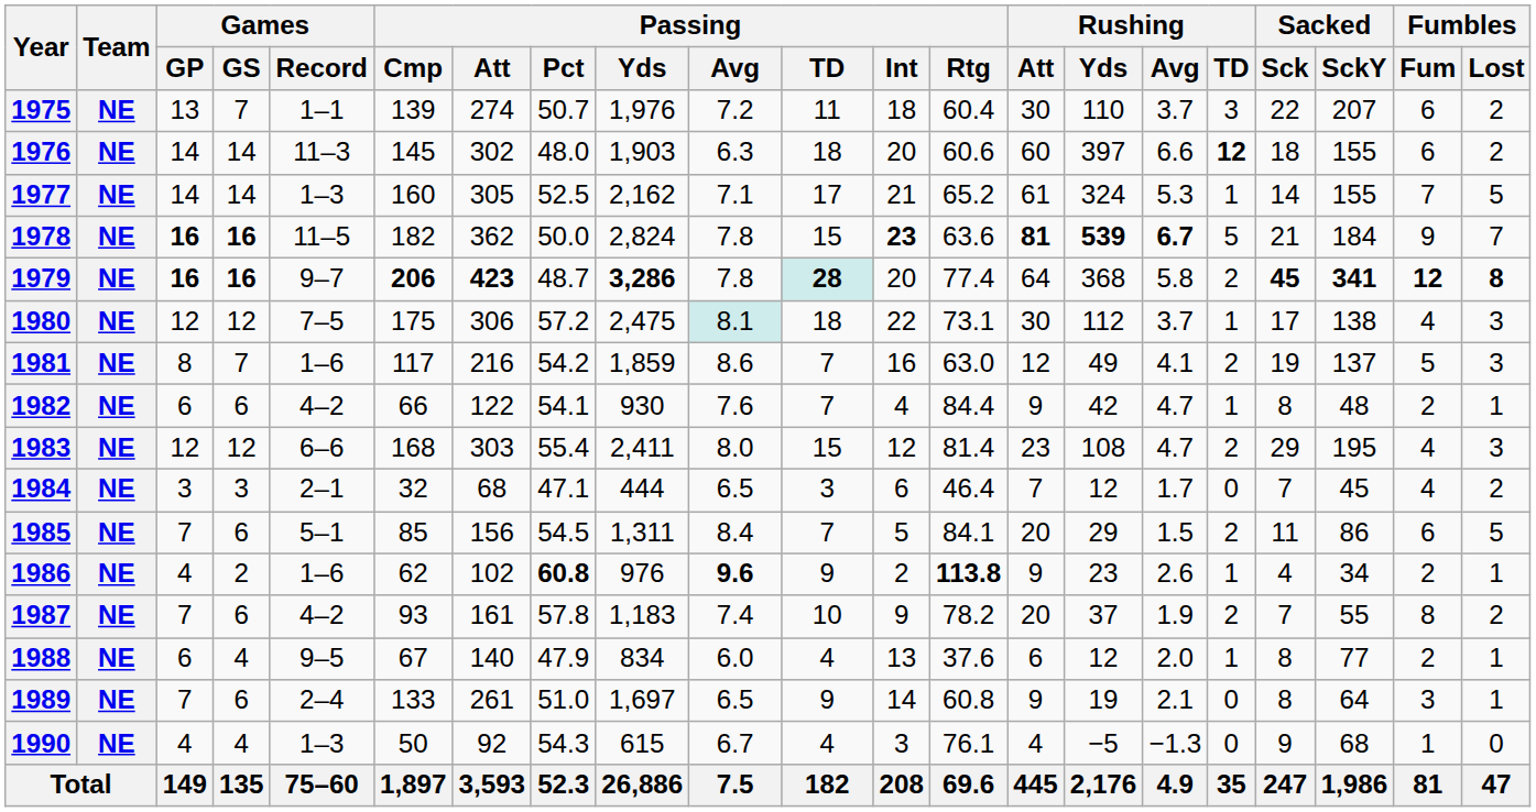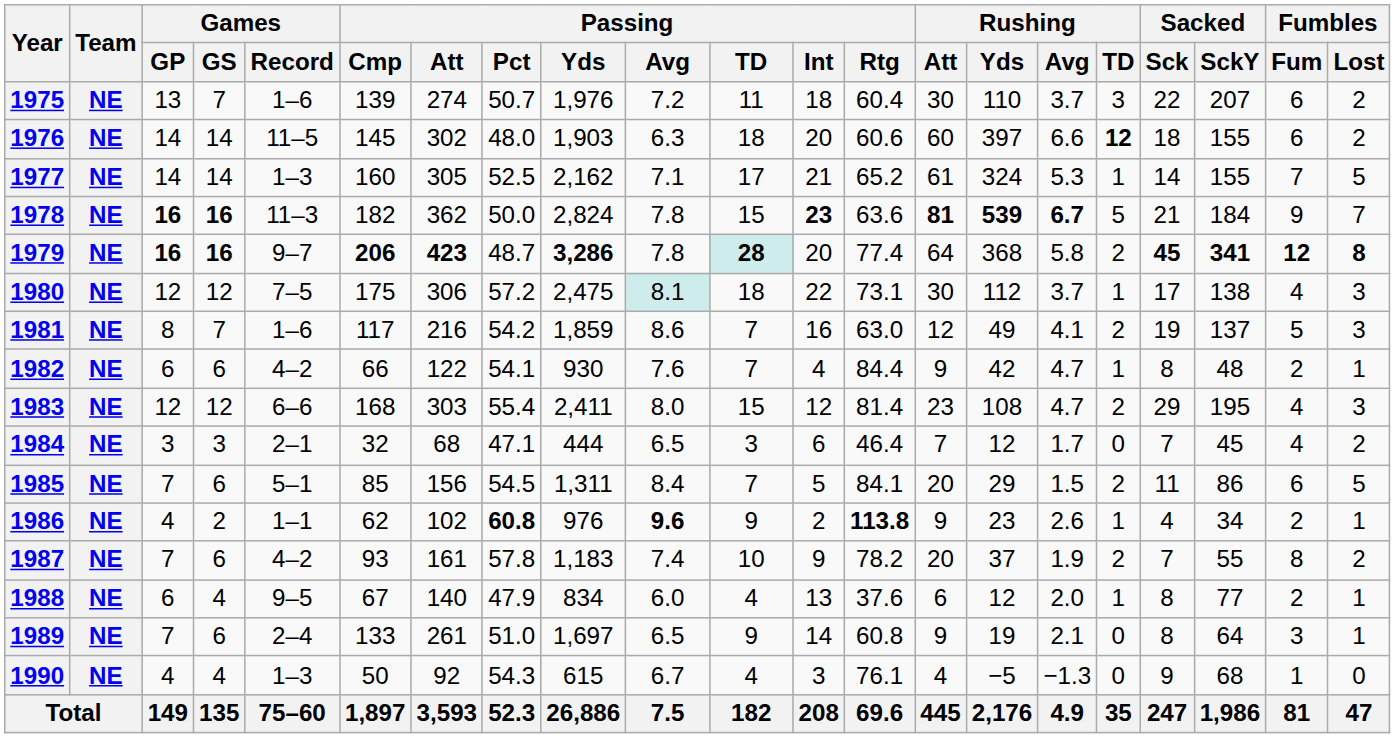1975 | Games / Record: 1–1 -> 1–6
1976 | Games / Record: 11–3 -> 11–5
1978 | Games / Record: 11–5 -> 11–3
1986 | Games / Record: 1–6 -> 1–1
